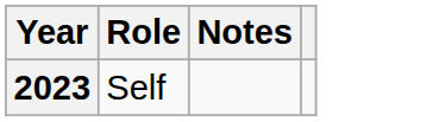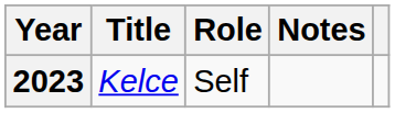+ column: Title | Kelce
